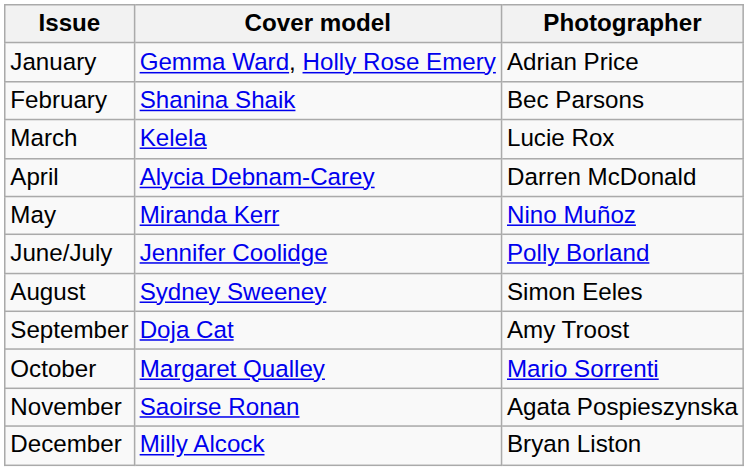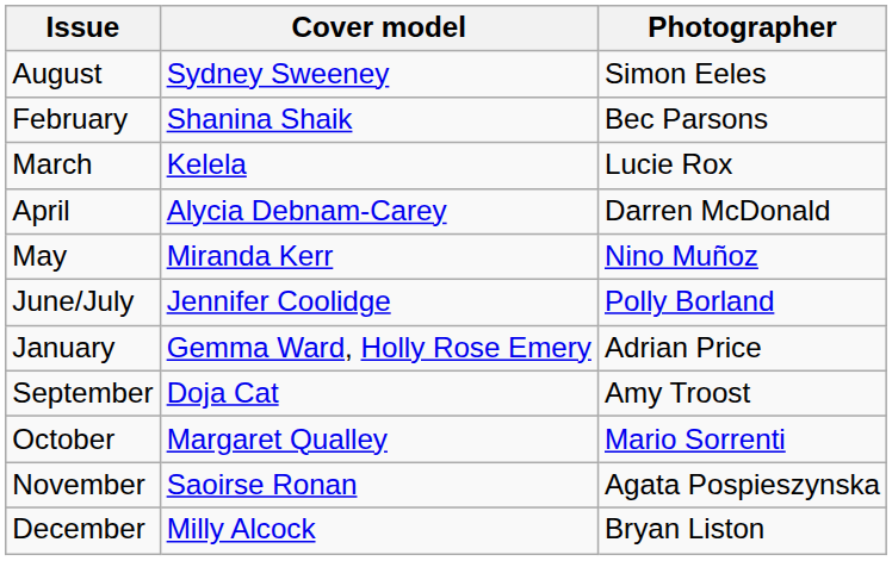rows swapped: January <-> August
